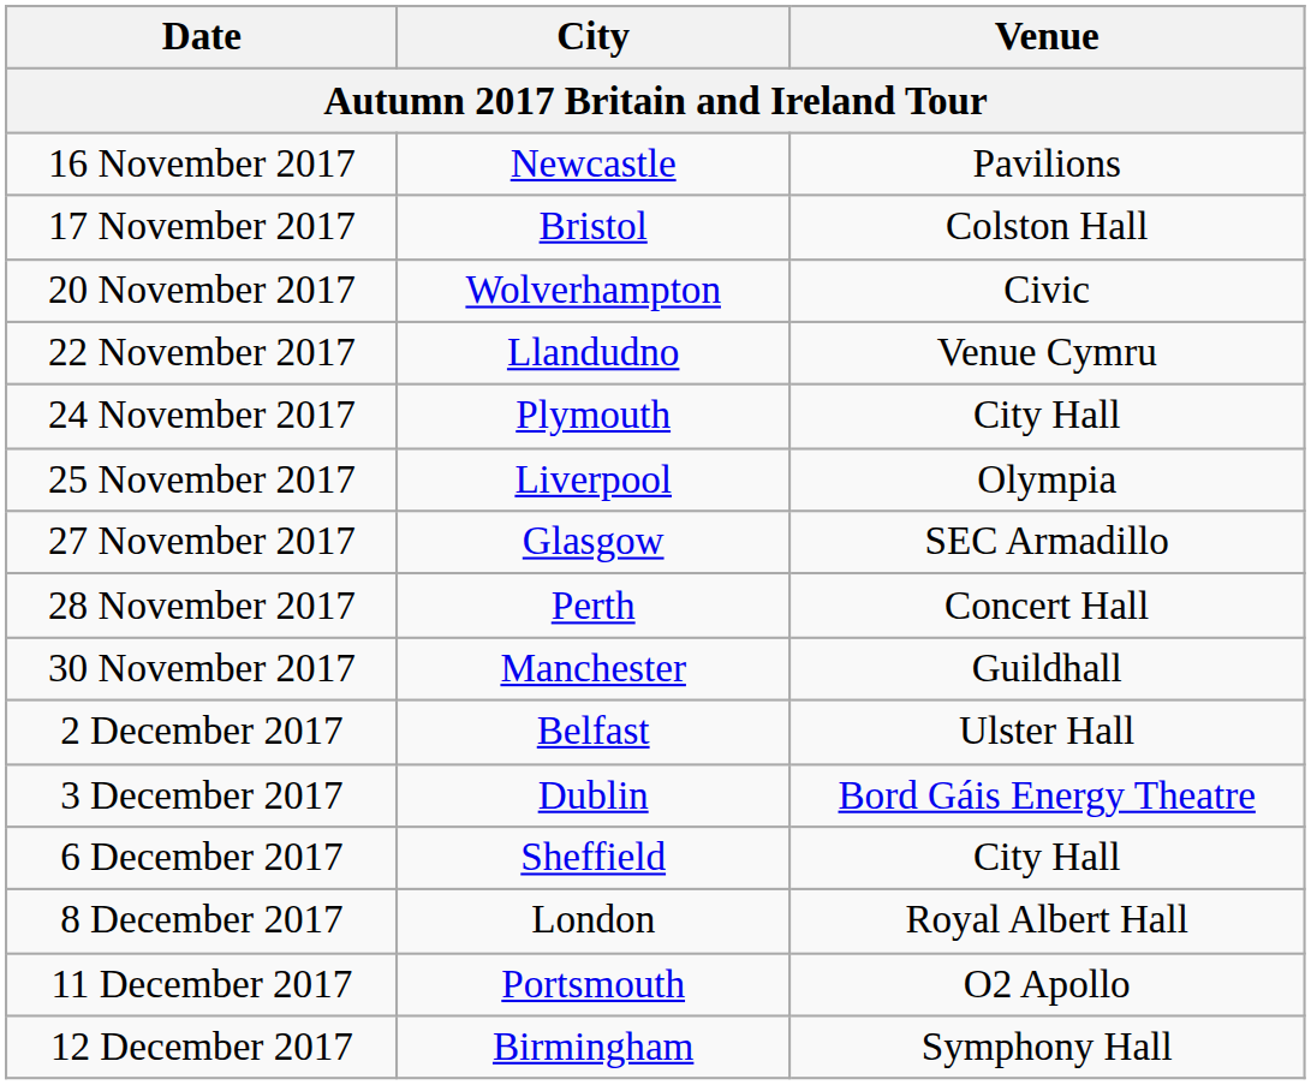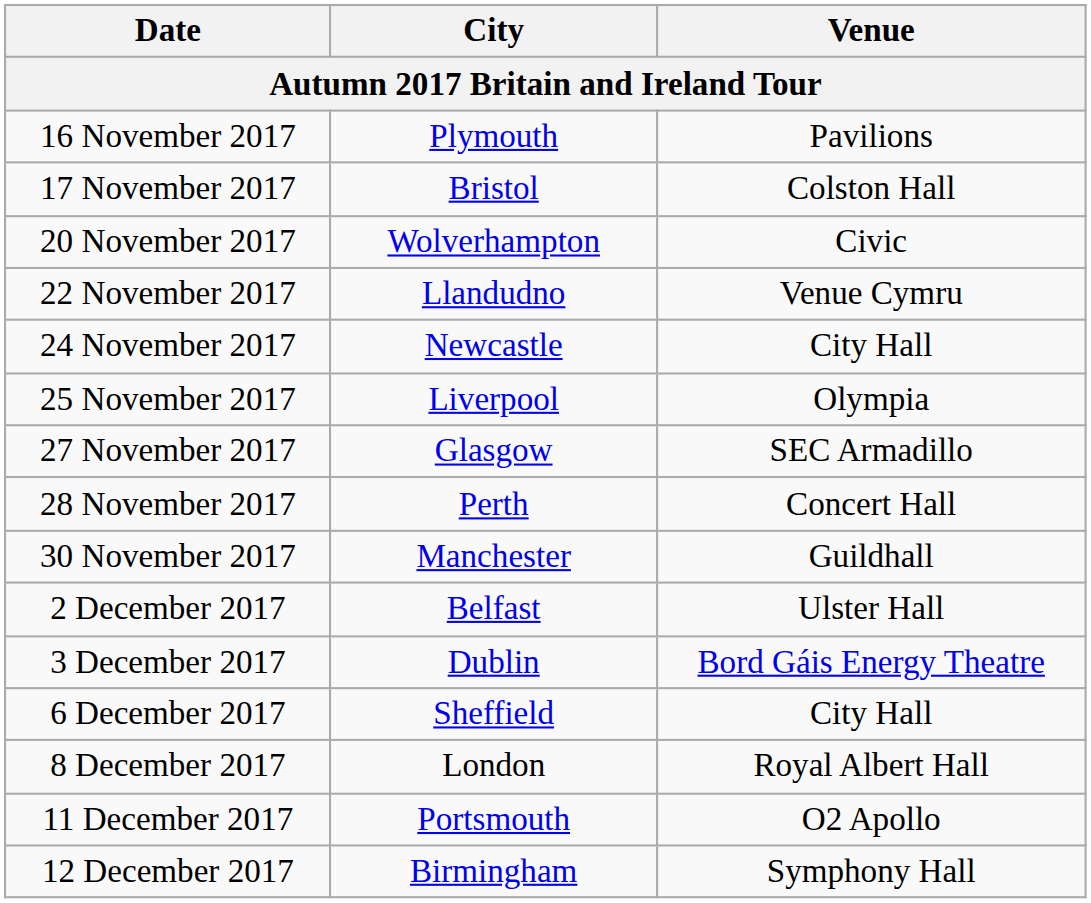16 November 2017 | City: Newcastle -> Plymouth
24 November 2017 | City: Plymouth -> Newcastle
